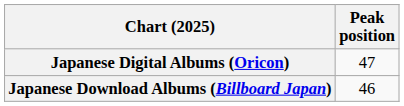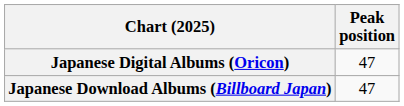Japanese Download Albums (Billboard Japan) | Peak position: 46 -> 47
